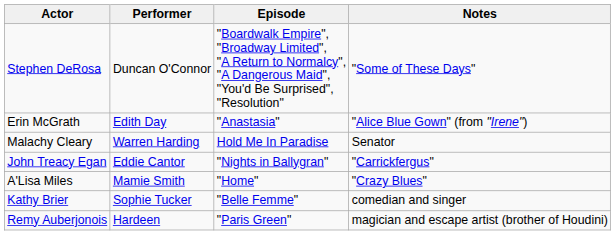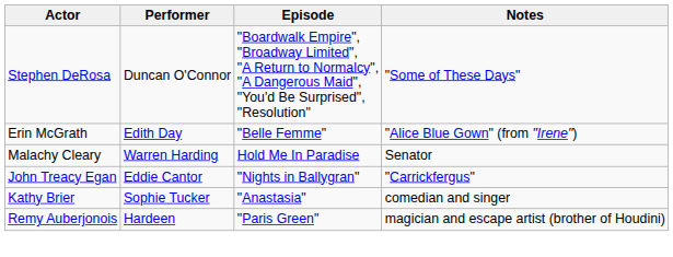Erin McGrath | Episode: "Anastasia" -> "Belle Femme"
- row: A'Lisa Miles | Mamie Smith | "Home" | "Crazy Blues"
Kathy Brier | Episode: "Belle Femme" -> "Anastasia"
